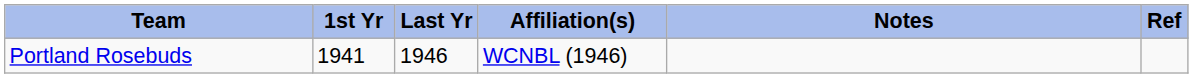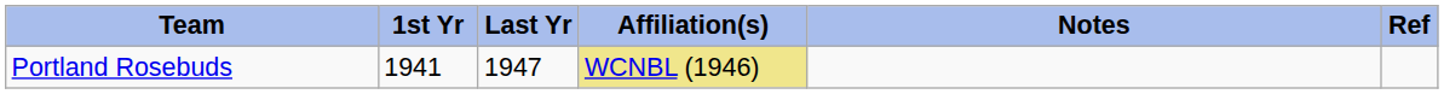Portland Rosebuds | Last Yr: 1946 -> 1947
Portland Rosebuds | Affiliation(s): no background -> khaki background
